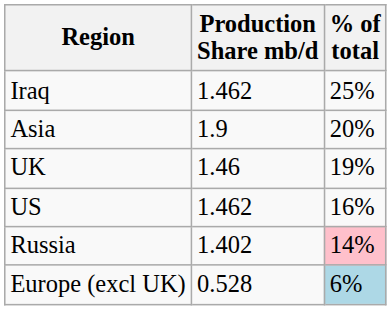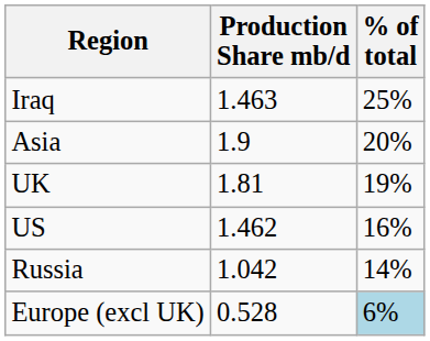Iraq | Production Share mb/d: 1.462 -> 1.463
UK | Production Share mb/d: 1.46 -> 1.81
Russia | Production Share mb/d: 1.402 -> 1.042
Russia | % of total: pink background -> no background
